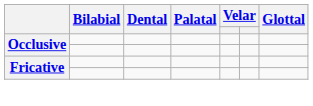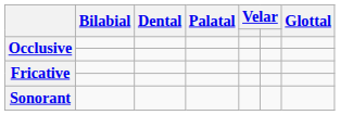+ row: Sonorant
